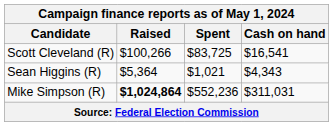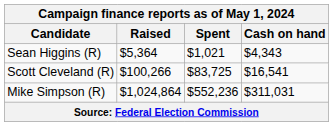rows swapped: Scott Cleveland (R) <-> Sean Higgins (R)
Mike Simpson (R) | Raised: bold -> normal
